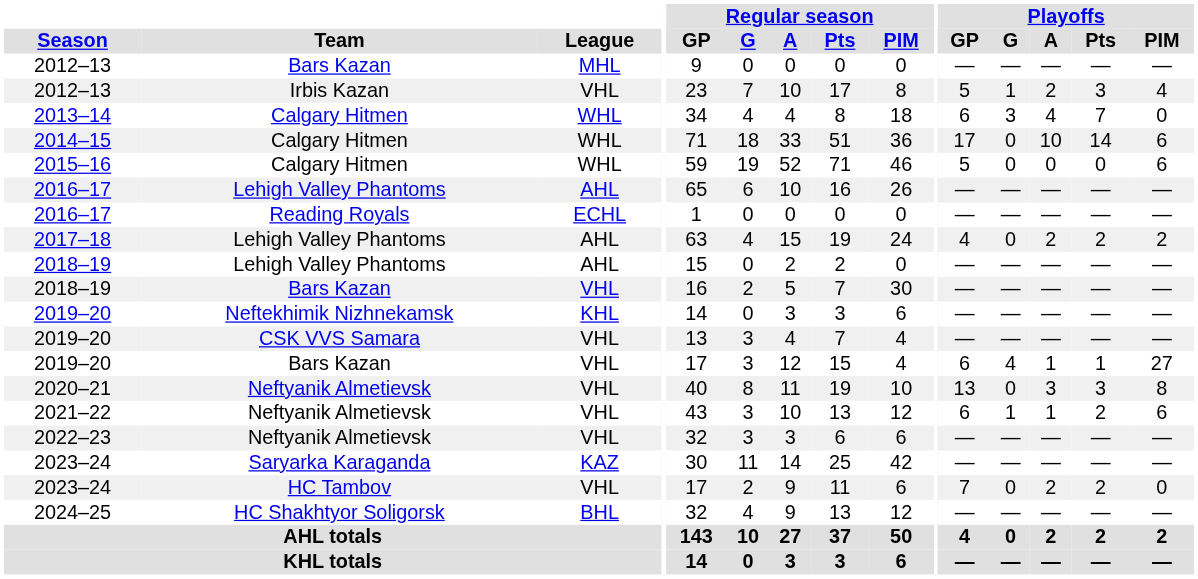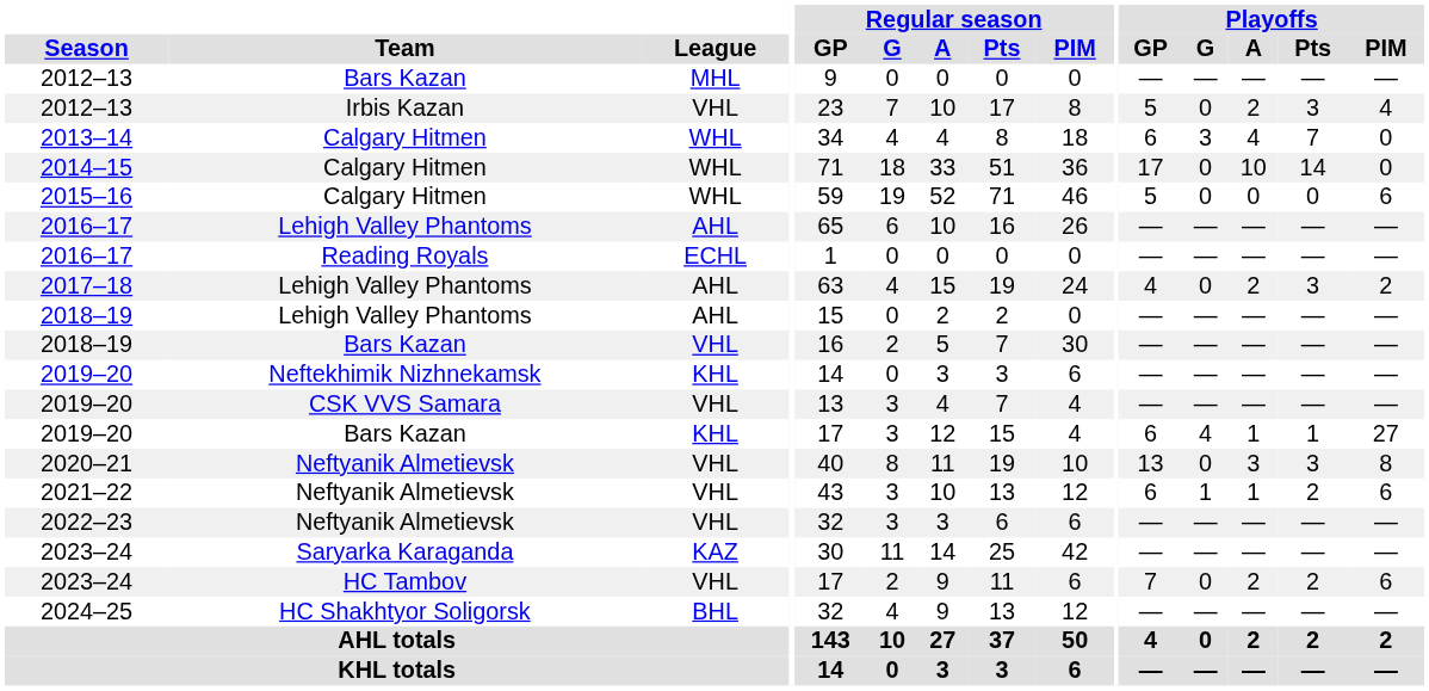2012–13 / Irbis Kazan | Playoffs / G: 1 -> 0
2014–15 | Playoffs / PIM: 6 -> 0
2017–18 | Playoffs / Pts: 2 -> 3
2019–20 / Bars Kazan | League: VHL -> KHL
2023–24 / HC Tambov | Playoffs / PIM: 0 -> 6
